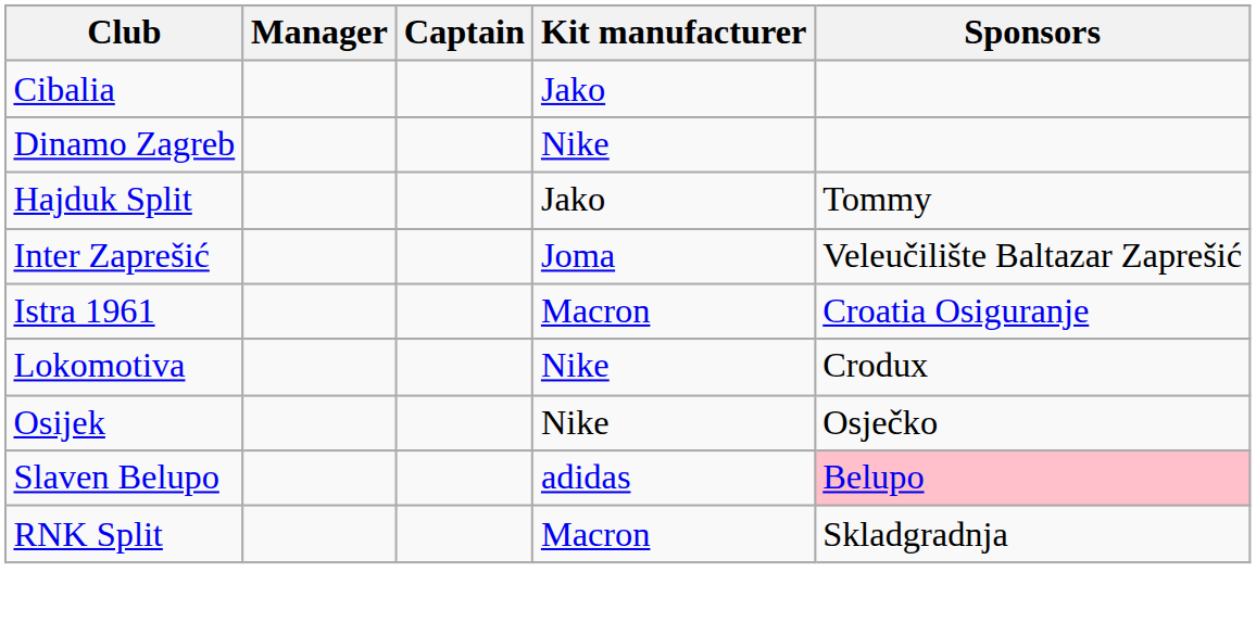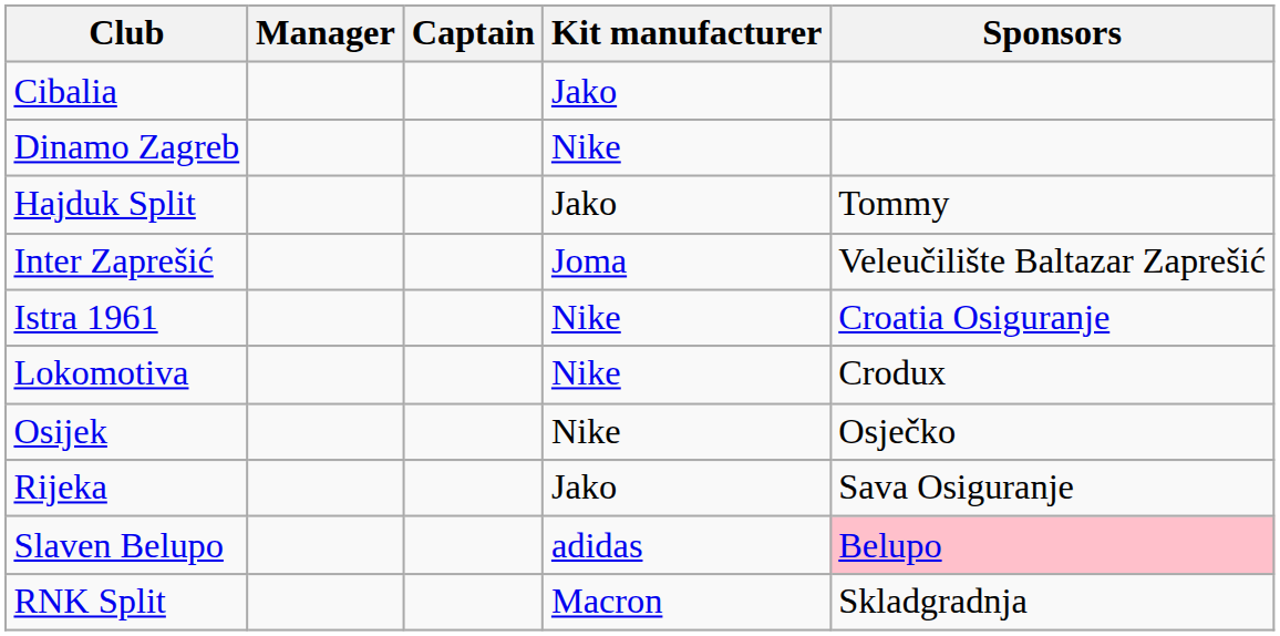Istra 1961 | Kit manufacturer: Macron -> Nike
+ row: Rijeka | Jako | Sava Osiguranje
